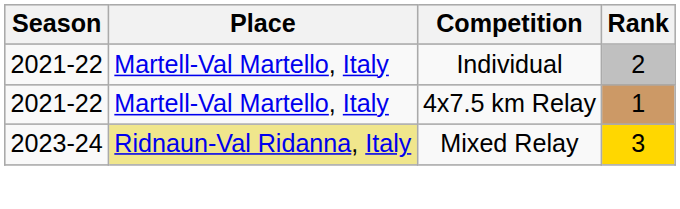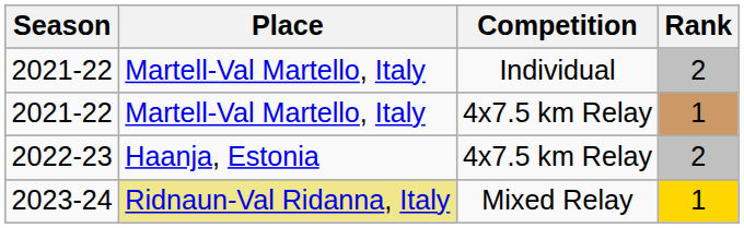+ row: 2022-23 | Haanja, Estonia | 4x7.5 km Relay | 2
2023-24 | Rank: 3 -> 1
